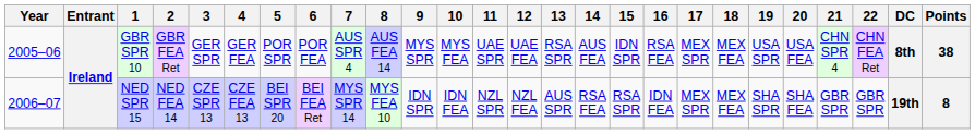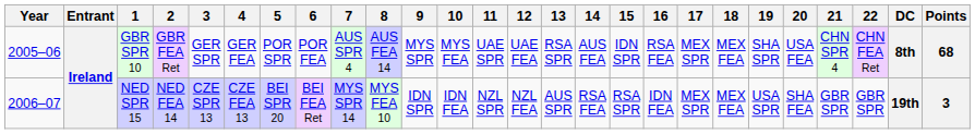GBR SPR 10 | 19: USA SPR -> SHA SPR
GBR SPR 10 | Points: 38 -> 68
NED SPR 15 | 19: SHA SPR -> USA SPR
NED SPR 15 | Points: 8 -> 3
